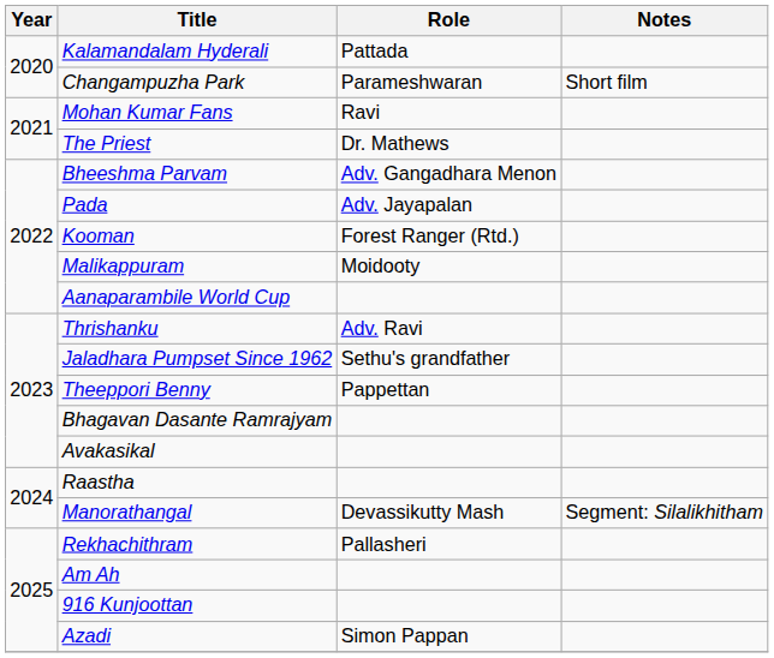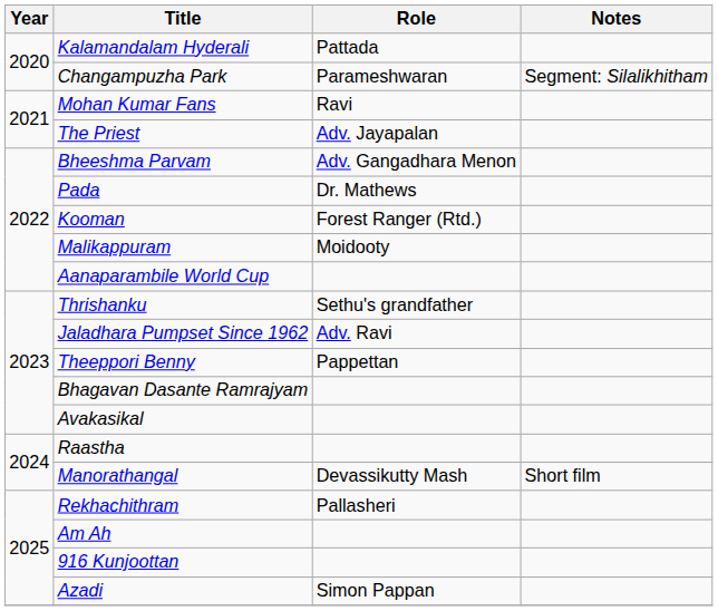Changampuzha Park | Notes: Short film -> Segment: Silalikhitham
The Priest | Role: Dr. Mathews -> Adv. Jayapalan
Pada | Role: Adv. Jayapalan -> Dr. Mathews
Thrishanku | Role: Adv. Ravi -> Sethu's grandfather
Jaladhara Pumpset Since 1962 | Role: Sethu's grandfather -> Adv. Ravi
Manorathangal | Notes: Segment: Silalikhitham -> Short film
